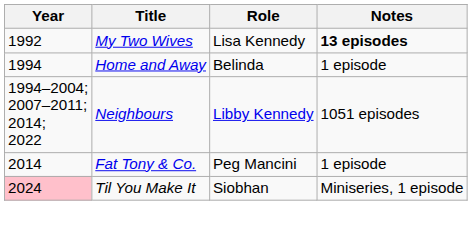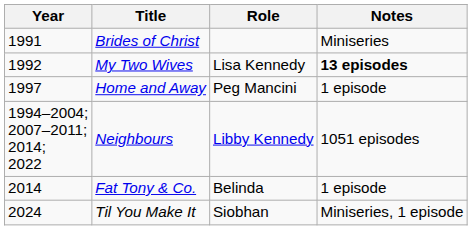+ row: 1991 | Brides of Christ | Miniseries
Home and Away | Year: 1994 -> 1997
Home and Away | Role: Belinda -> Peg Mancini
Fat Tony & Co. | Role: Peg Mancini -> Belinda
Til You Make It | Year: pink background -> no background
